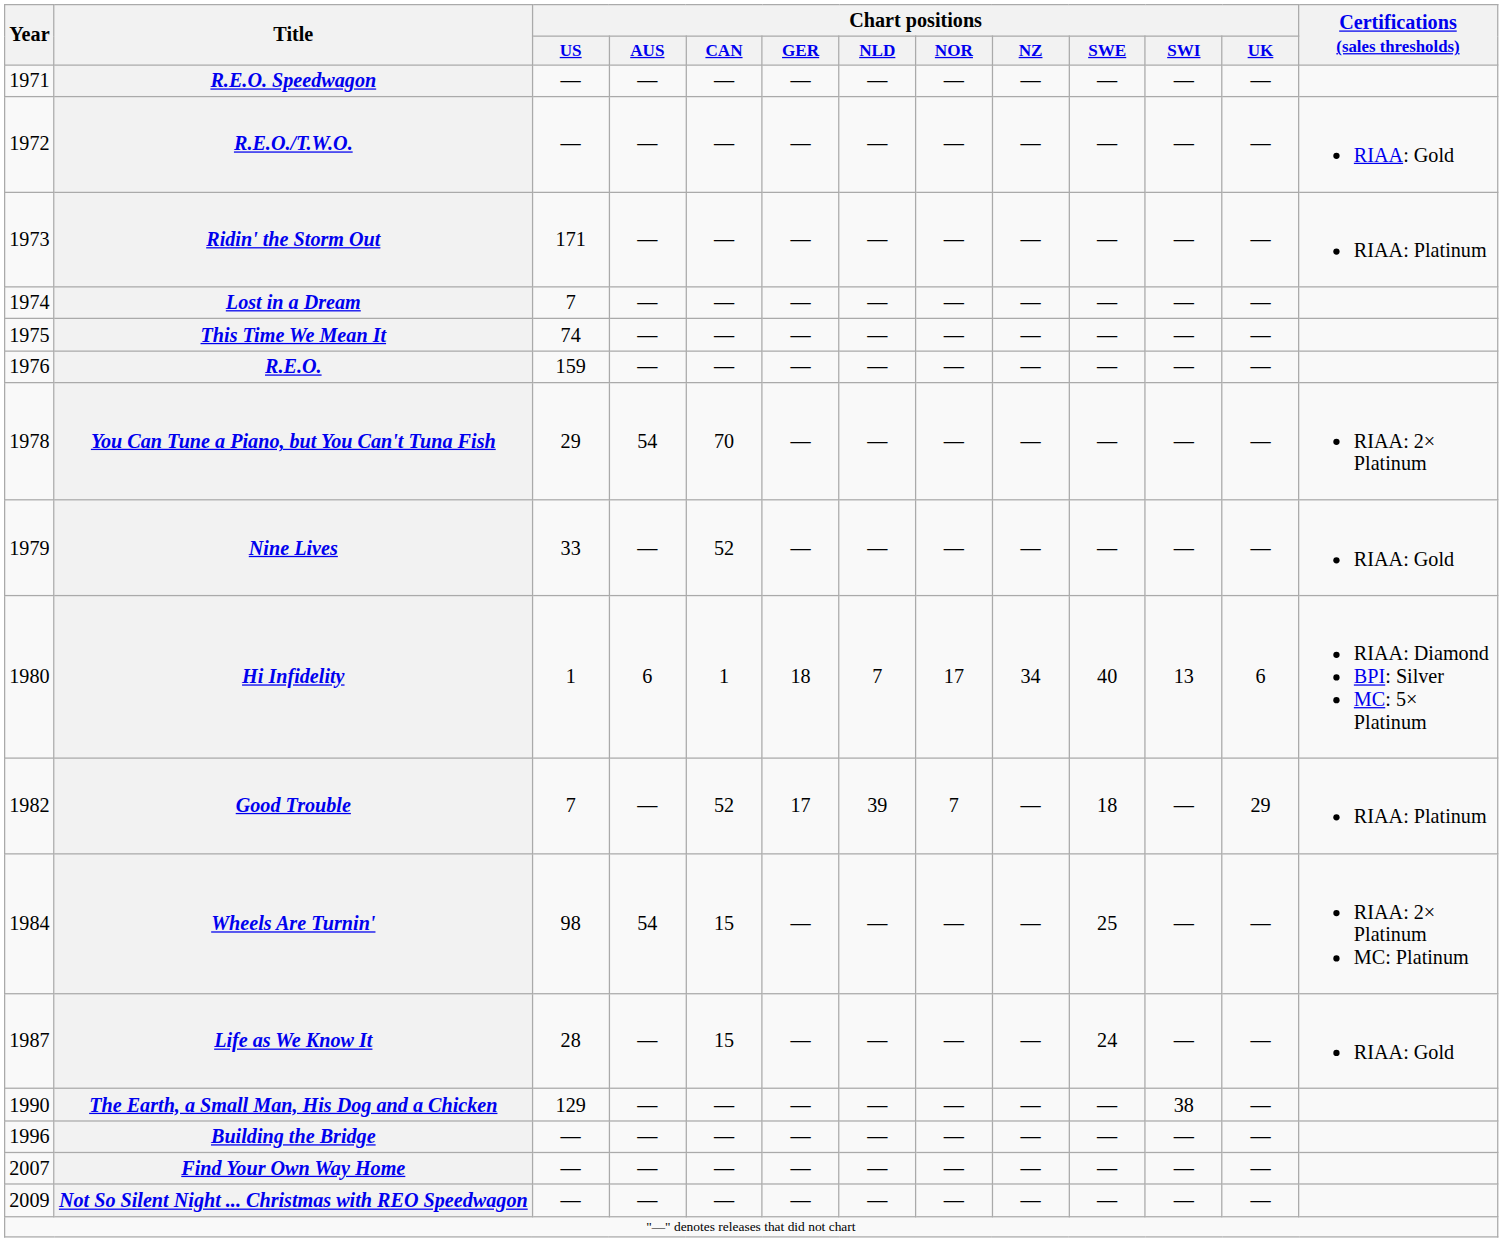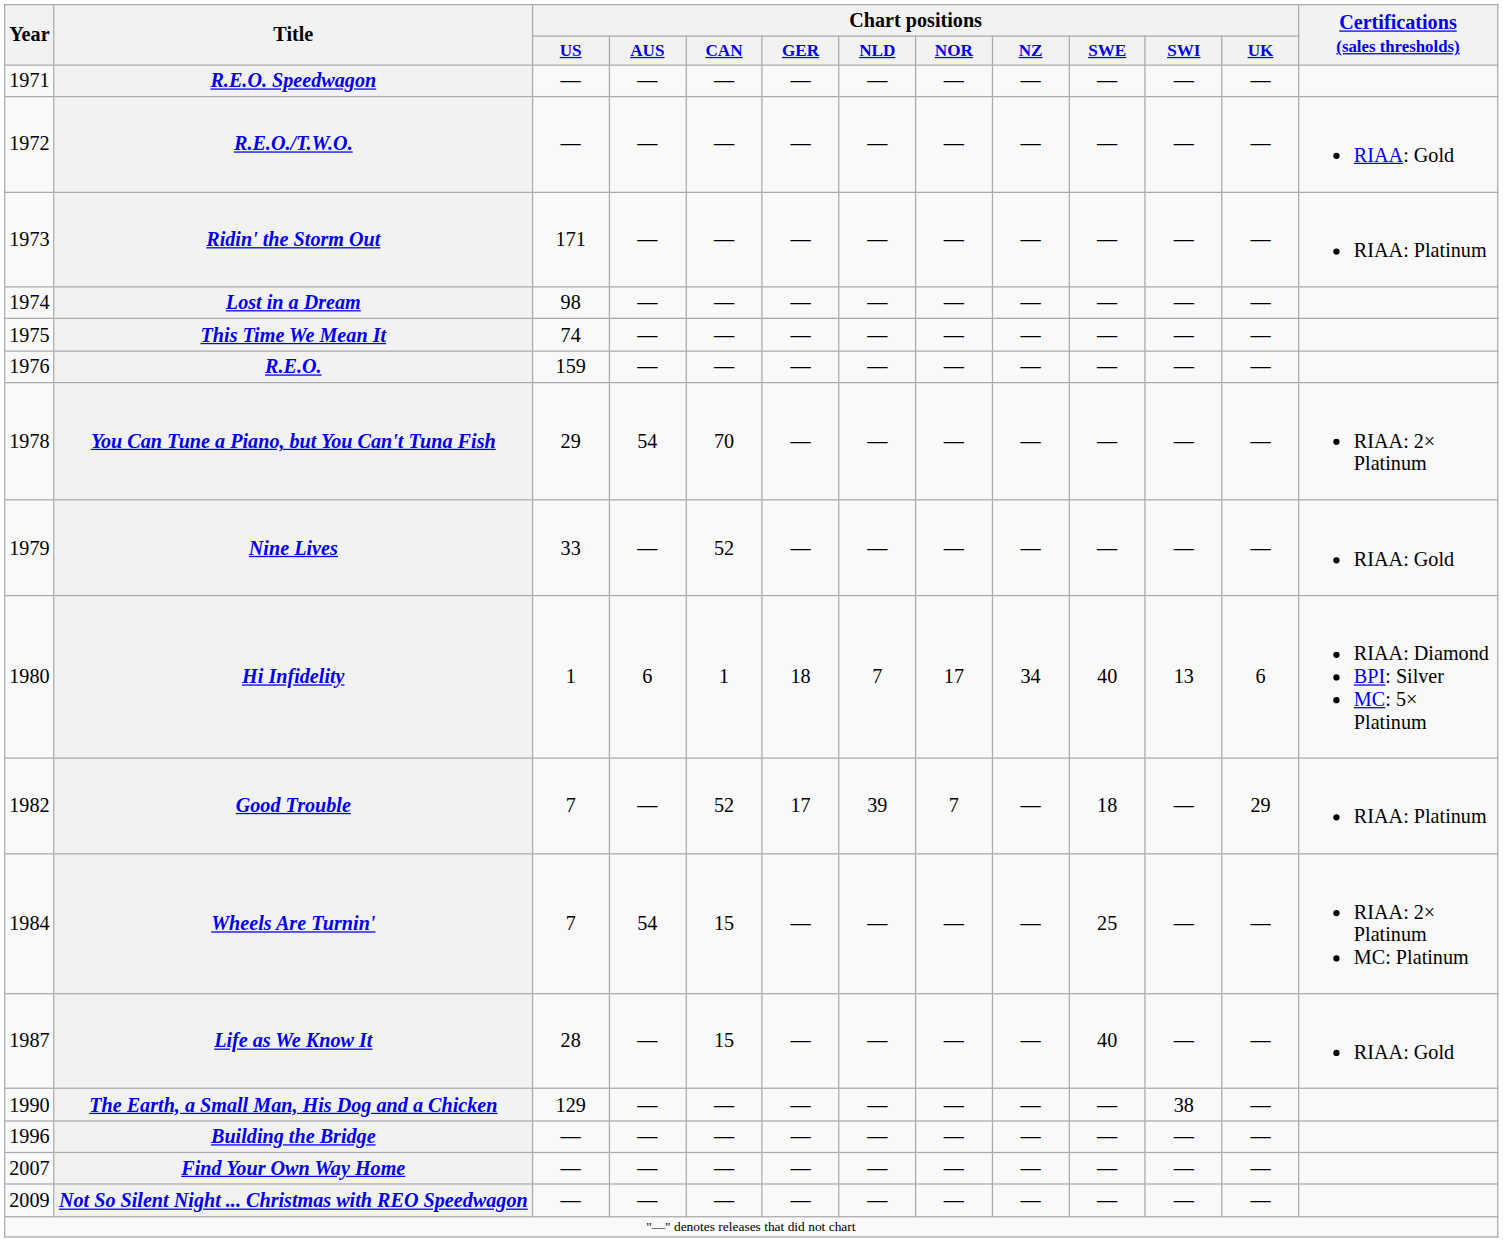Lost in a Dream | Chart positions / US: 7 -> 98
Wheels Are Turnin' | Chart positions / US: 98 -> 7
Life as We Know It | Chart positions / SWE: 24 -> 40
